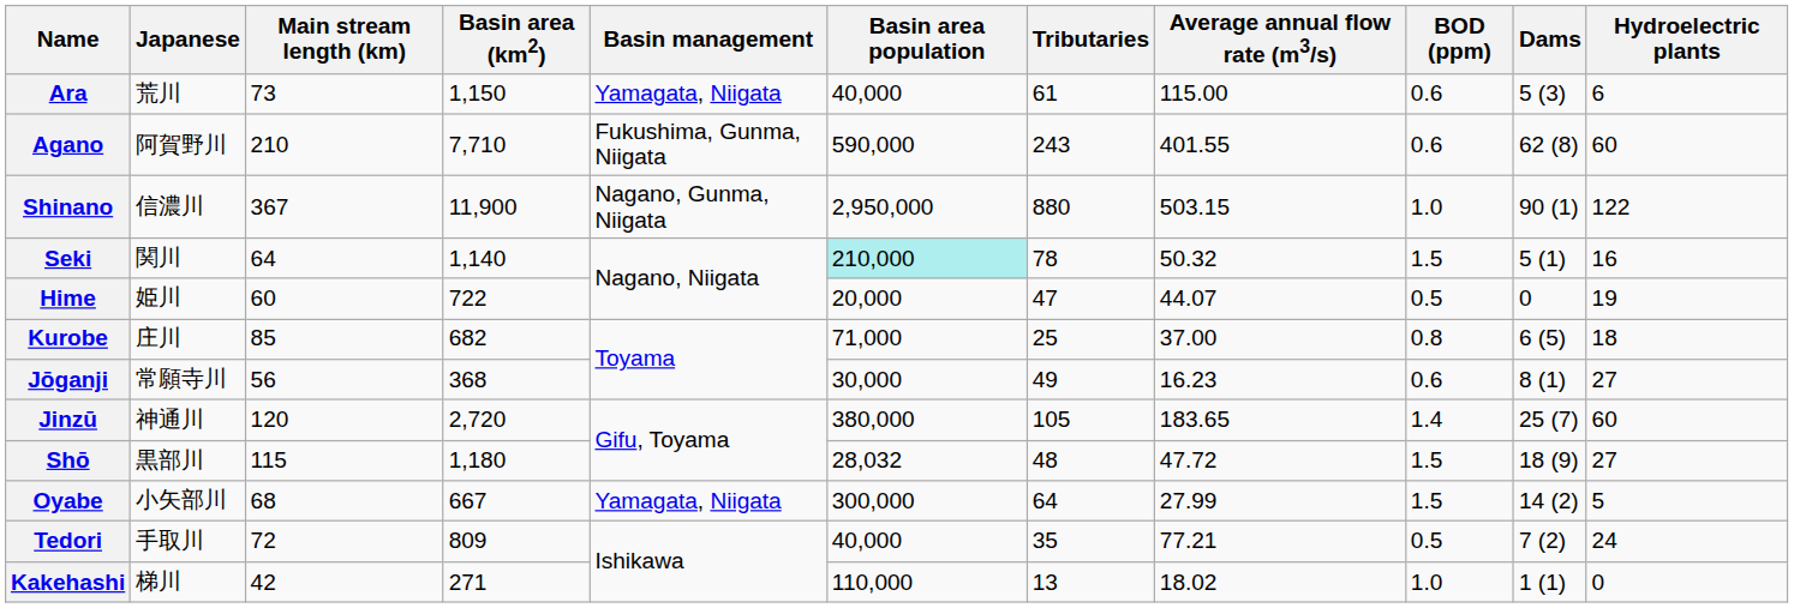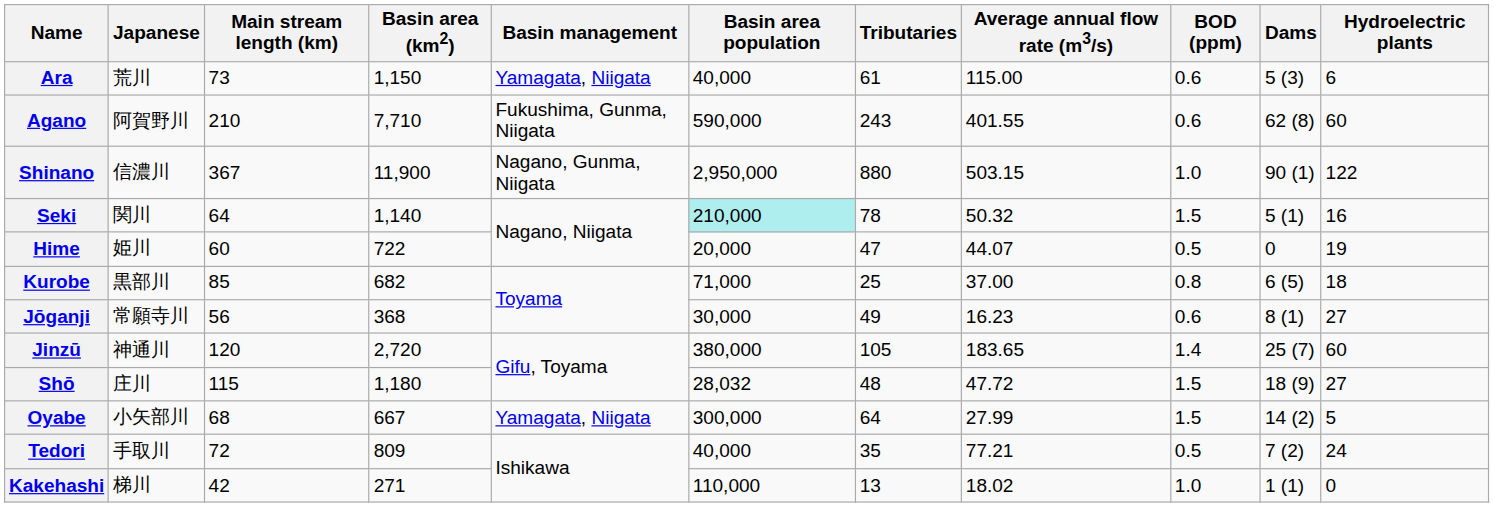Kurobe | Japanese: 庄川 -> 黒部川
Shō | Japanese: 黒部川 -> 庄川
